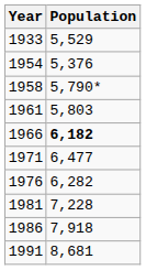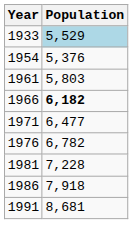1933 | Population: no background -> lightblue background
- row: 1958 | 5,790*
1976 | Population: 6,282 -> 6,782
